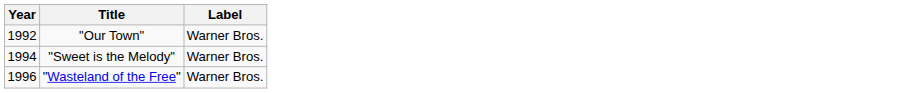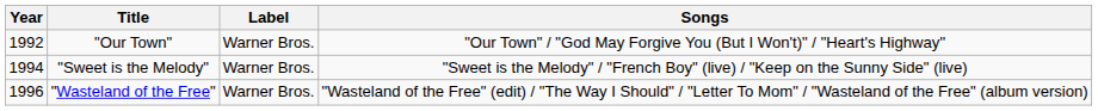+ column: Songs | "Our Town" / "God May Forgive You (But I Won't)" / "Heart's Highway" | "Sweet is the Melody" / "French Boy" (live) / "Keep on the Sunny Side" (live) | "Wasteland of the Free" (edit) / "The Way I Should" / "Letter To Mom" / "Wasteland of the Free" (album version)
